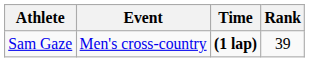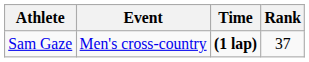Sam Gaze | Rank: 39 -> 37
